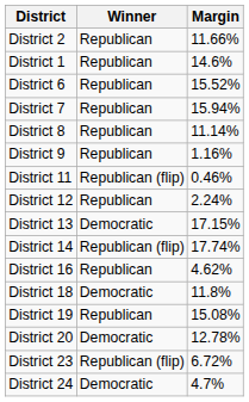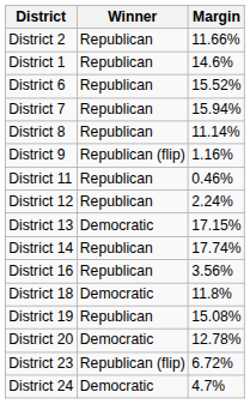District 9 | Winner: Republican -> Republican (flip)
District 11 | Winner: Republican (flip) -> Republican
District 14 | Winner: Republican (flip) -> Republican
District 16 | Margin: 4.62% -> 3.56%
